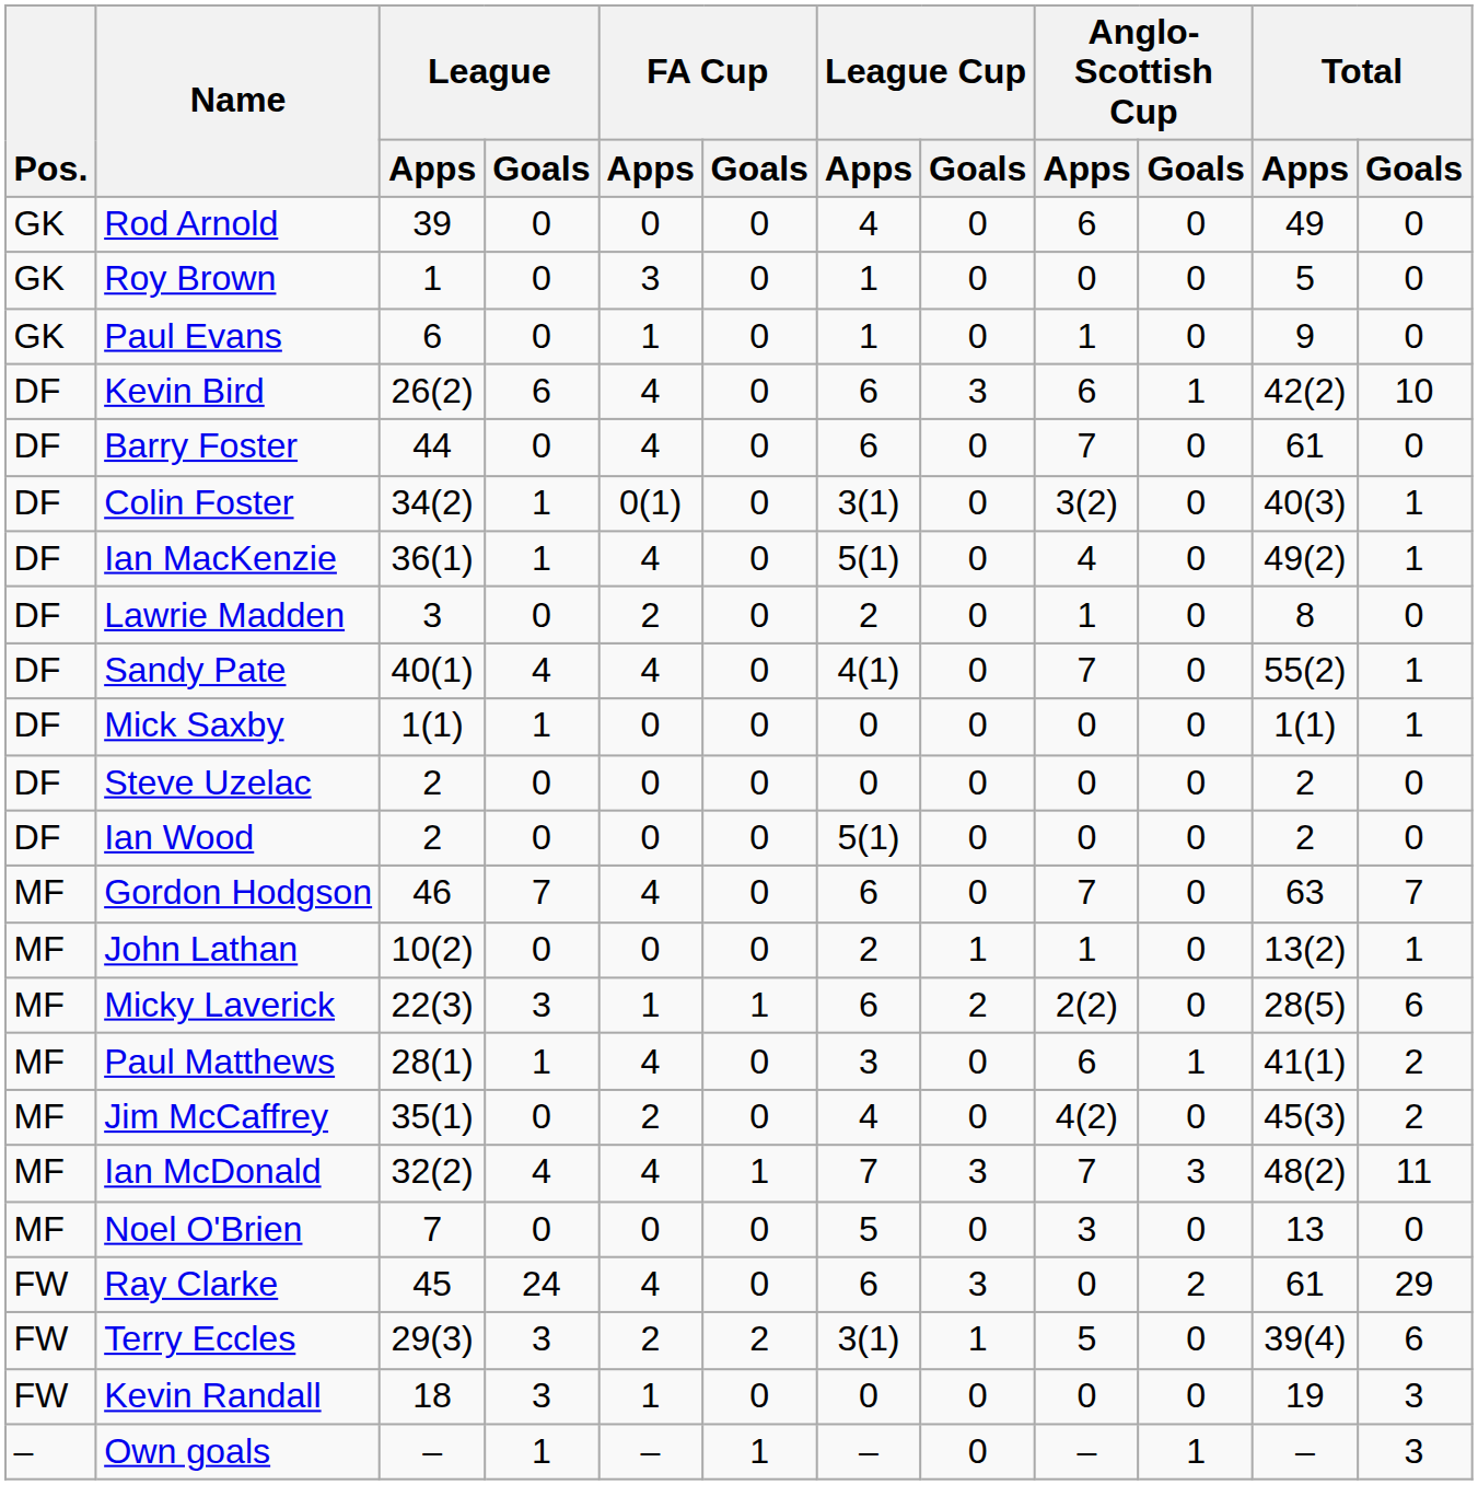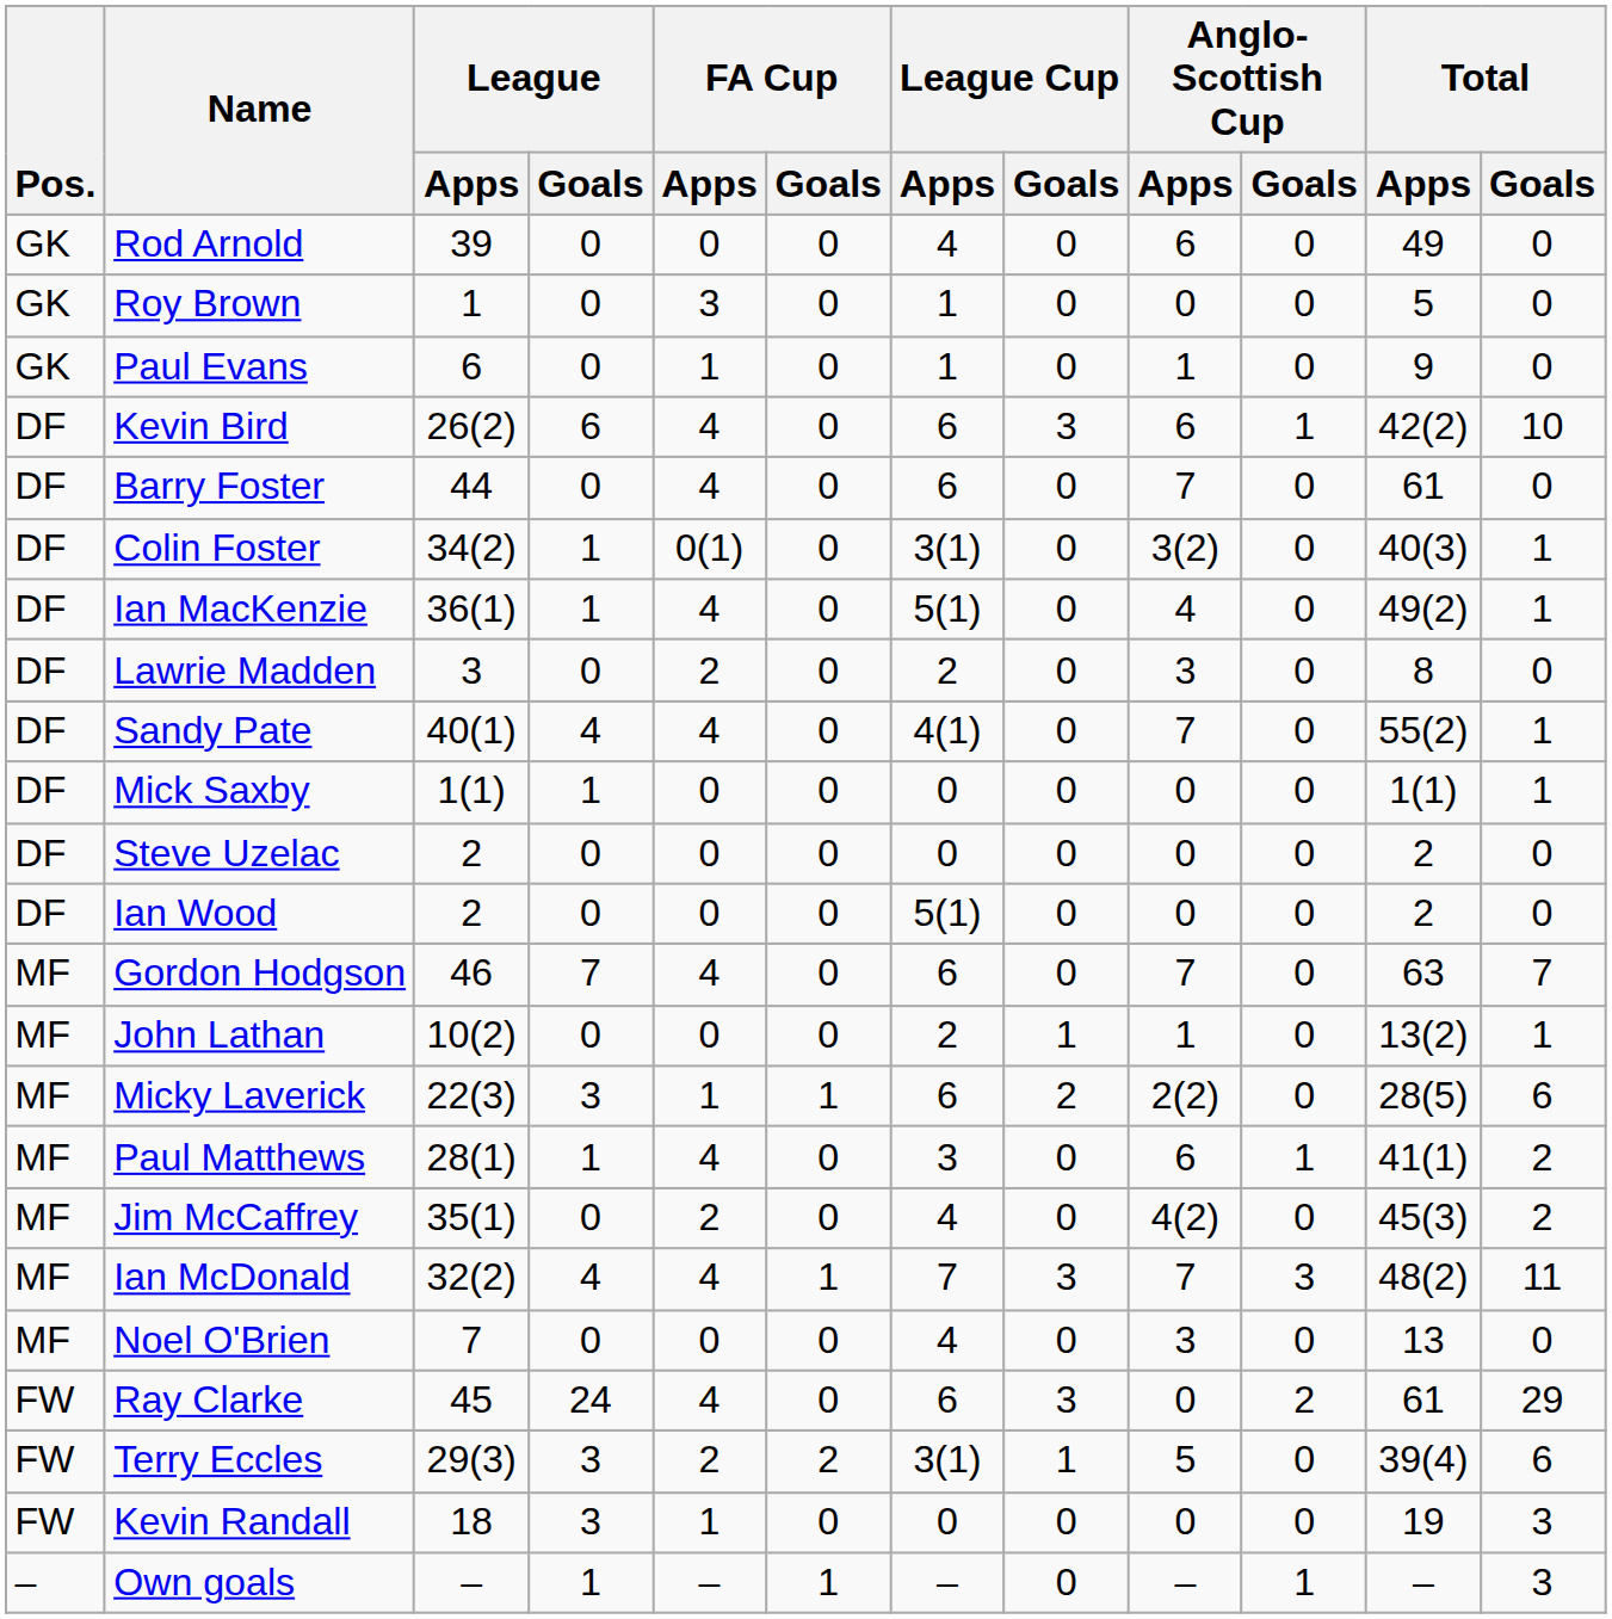Lawrie Madden | Anglo-Scottish Cup / Apps: 1 -> 3
Noel O'Brien | League Cup / Apps: 5 -> 4
